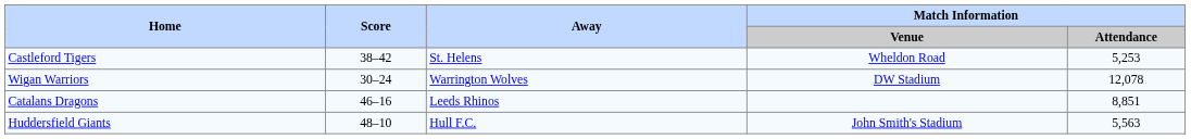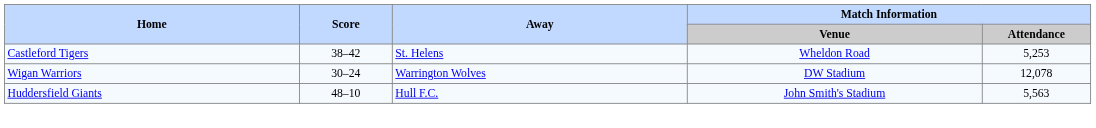- row: Catalans Dragons | 46–16 | Leeds Rhinos | 8,851
